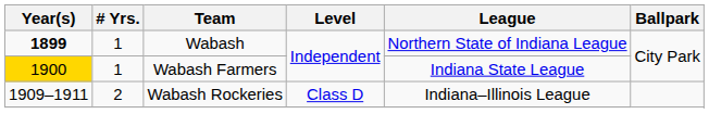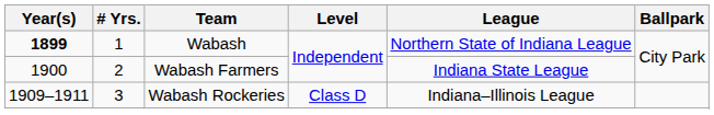Wabash Farmers | Year(s): gold background -> no background
Wabash Farmers | # Yrs.: 1 -> 2
Wabash Rockeries | # Yrs.: 2 -> 3
